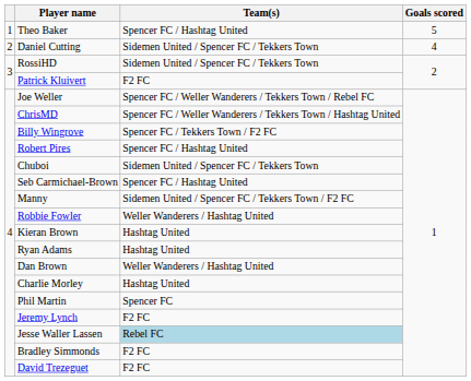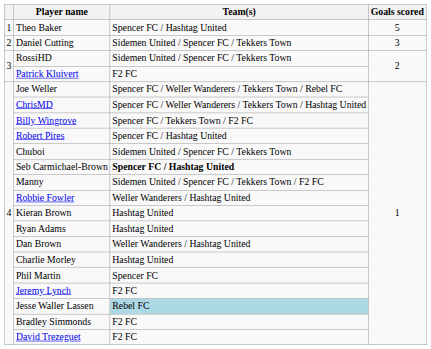Daniel Cutting | Goals scored: 4 -> 3
Seb Carmichael-Brown | Team(s): normal -> bold
